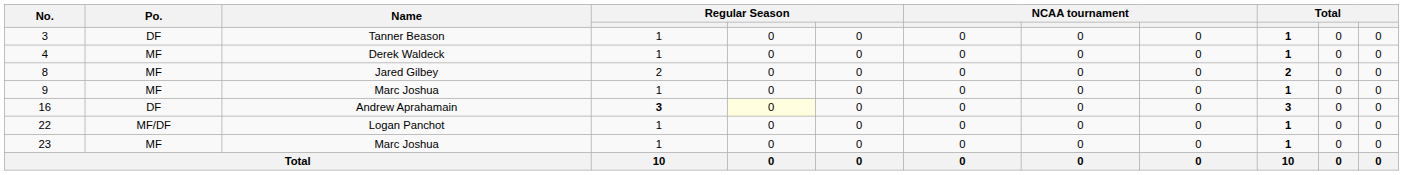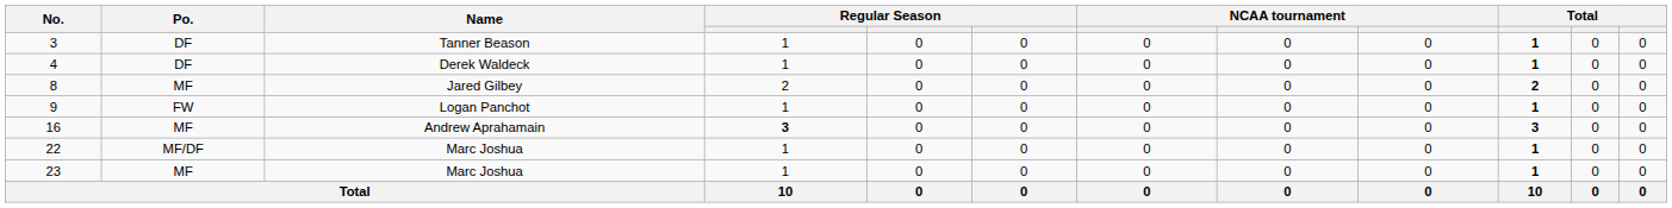4 | Po.: MF -> DF
9 | Po.: MF -> FW
9 | Name: Marc Joshua -> Logan Panchot
16 | Po.: DF -> MF
16 | column 5: lightyellow background -> no background
22 | Name: Logan Panchot -> Marc Joshua
